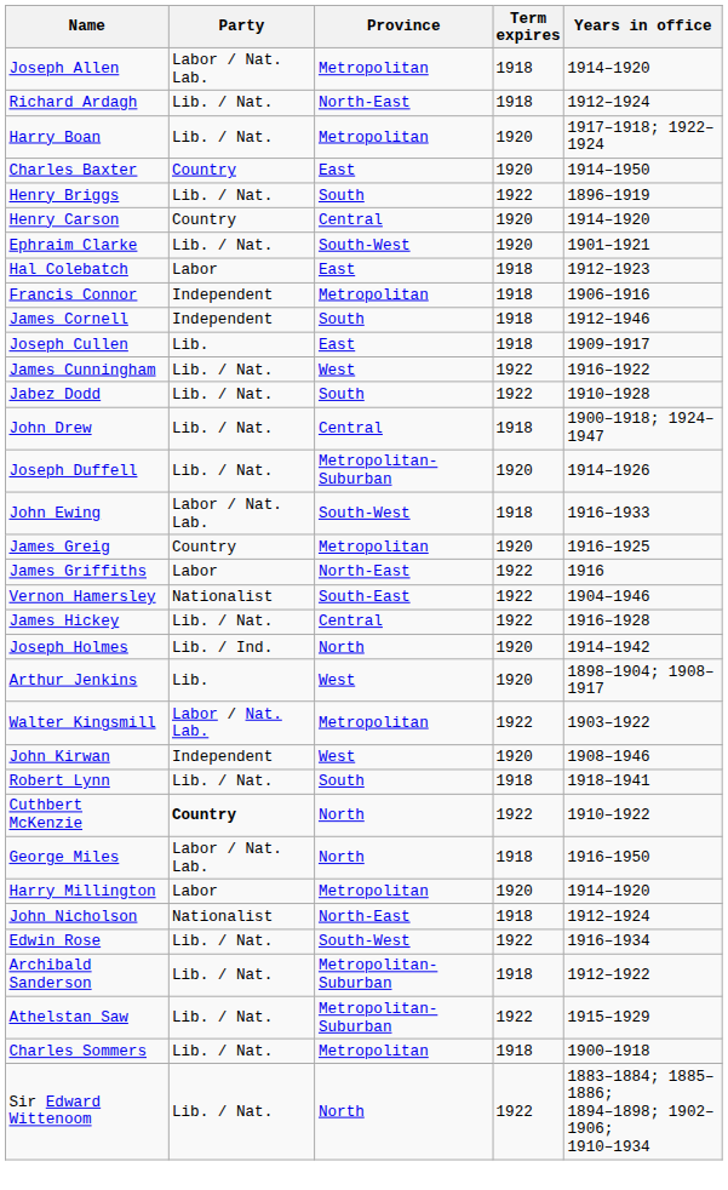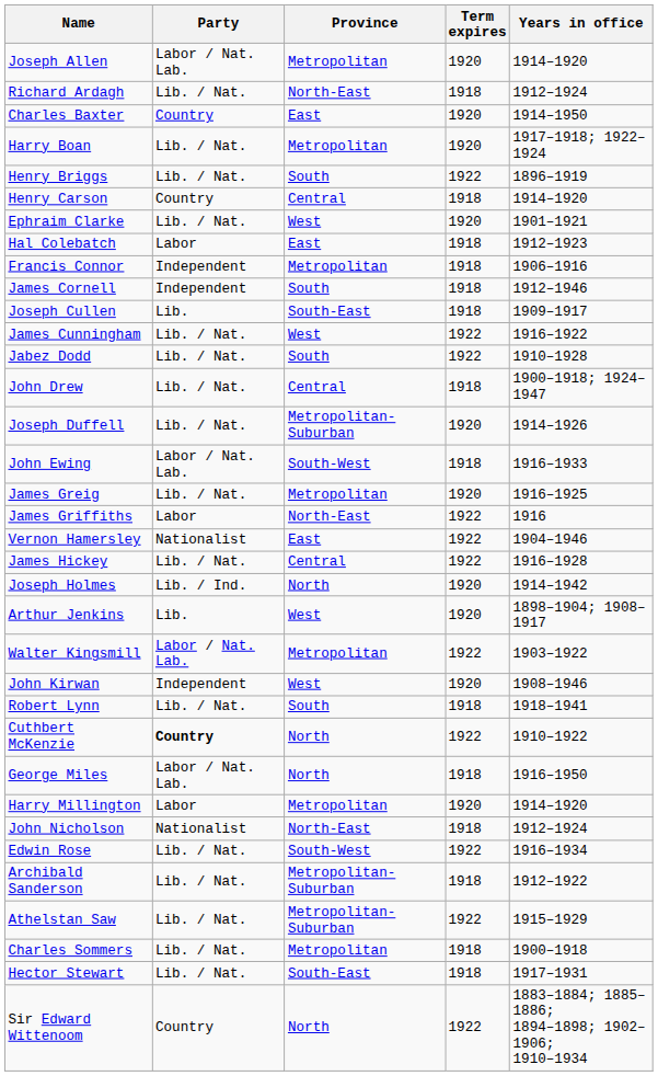Joseph Allen | Term expires: 1918 -> 1920
rows swapped: Charles Baxter <-> Harry Boan
Henry Carson | Term expires: 1920 -> 1918
Ephraim Clarke | Province: South-West -> West
Joseph Cullen | Province: East -> South-East
James Greig | Party: Country -> Lib. / Nat.
Vernon Hamersley | Province: South-East -> East
+ row: Hector Stewart | Lib. / Nat. | South-East | 1918 | 1917–1931
Sir Edward Wittenoom | Party: Lib. / Nat. -> Country
